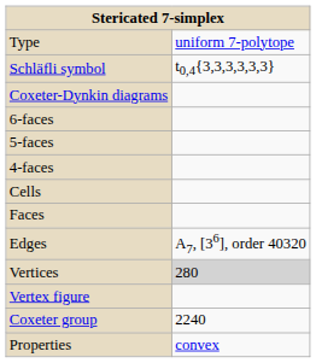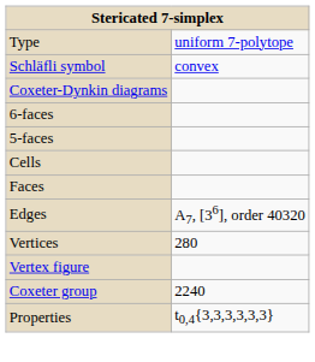Schläfli symbol | column 2: t0,4{3,3,3,3,3,3} -> convex
- row: 4-faces
Vertices | column 2: lightgrey background -> no background
Properties | column 2: convex -> t0,4{3,3,3,3,3,3}
